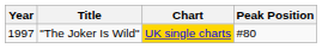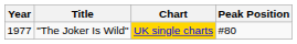"The Joker Is Wild" | Year: 1997 -> 1977
